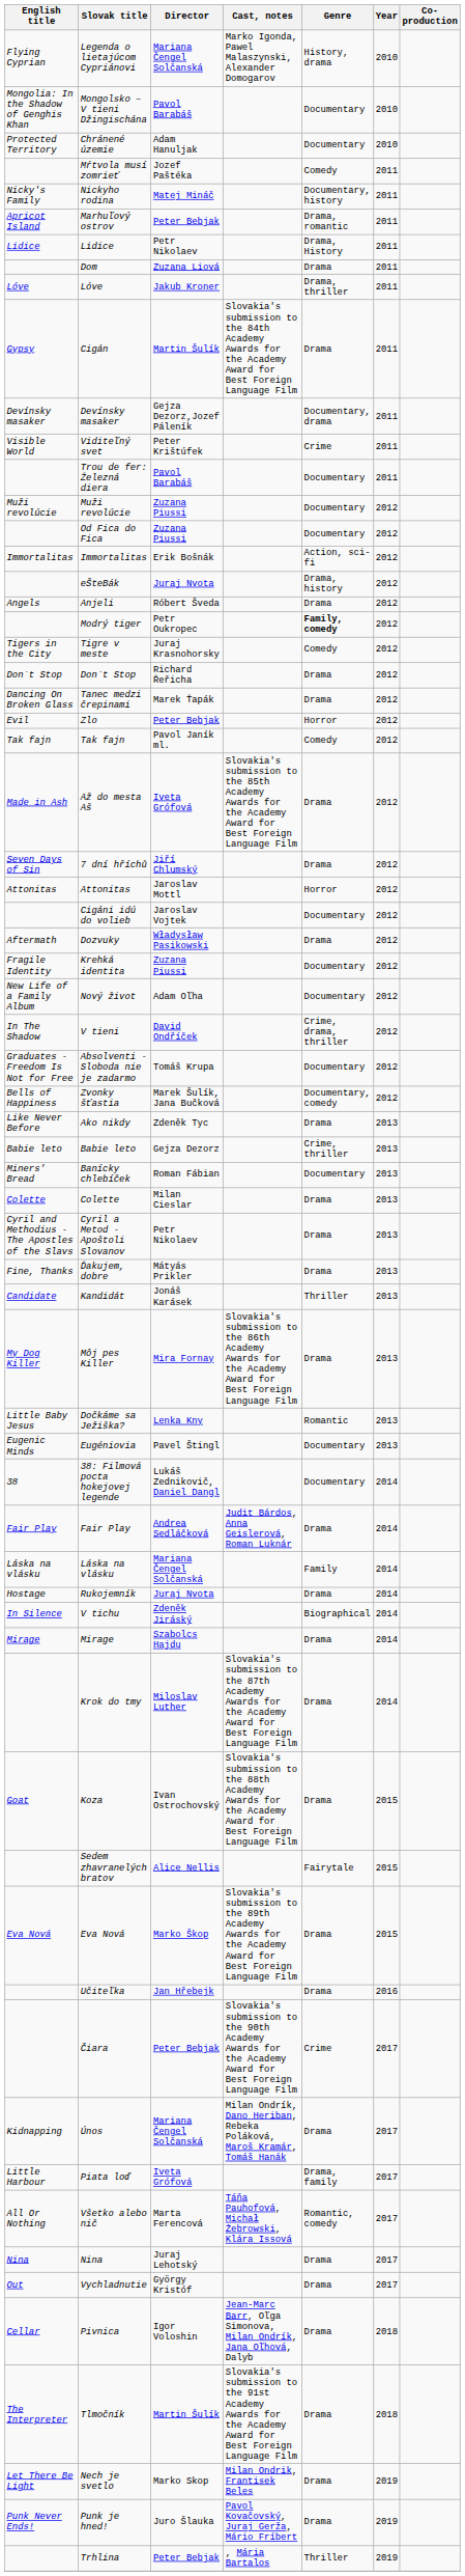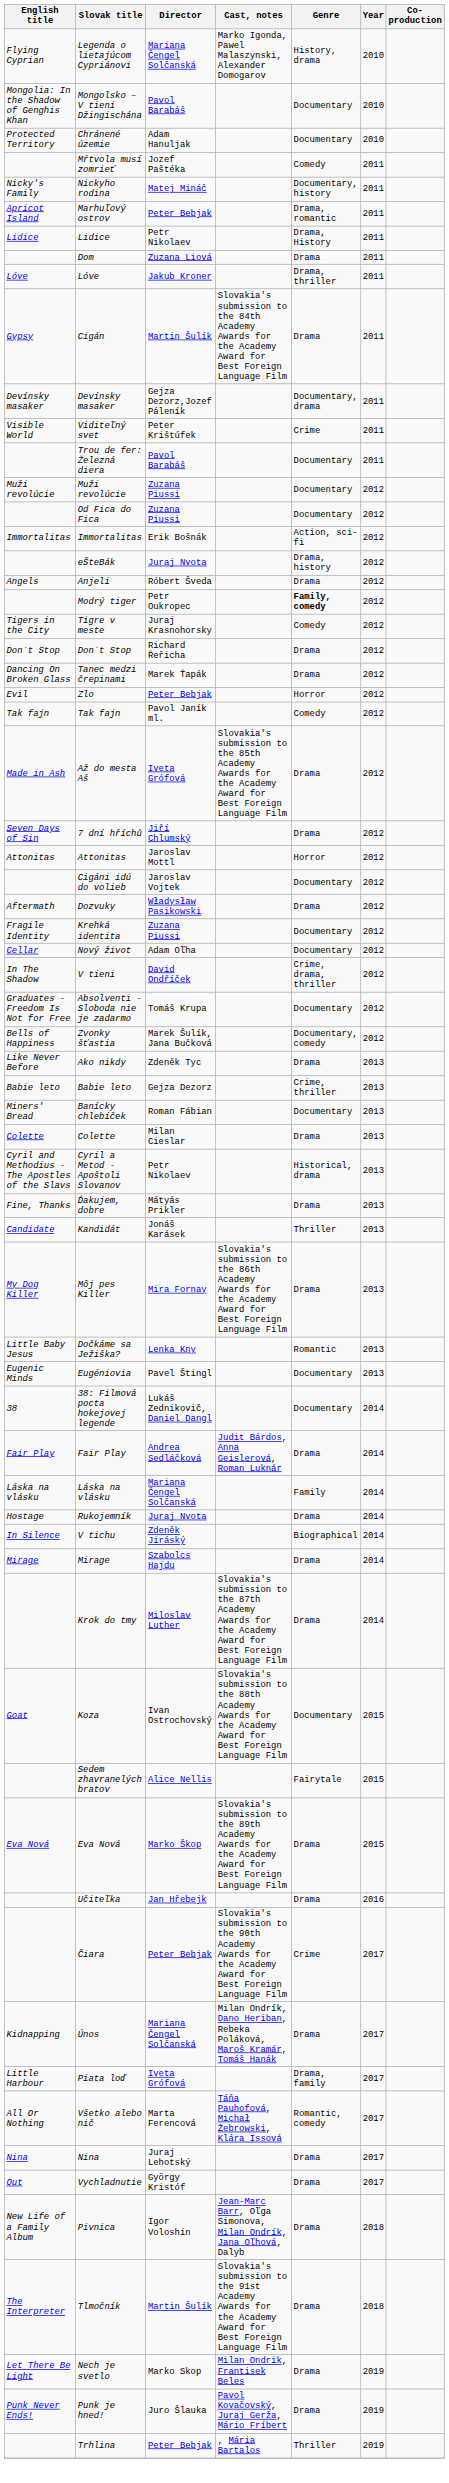Nový život | English title: New Life of a Family Album -> Cellar
Cyril a Metod - Apoštoli Slovanov | Genre: Drama -> Historical, drama
Koza | Genre: Drama -> Documentary
Pivnica | English title: Cellar -> New Life of a Family Album
